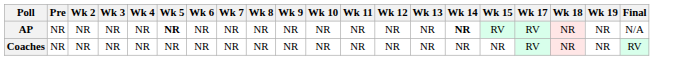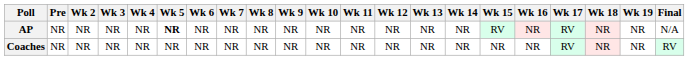+ column: Wk 16 | NR | NR
AP | Wk 14: bold -> normal
